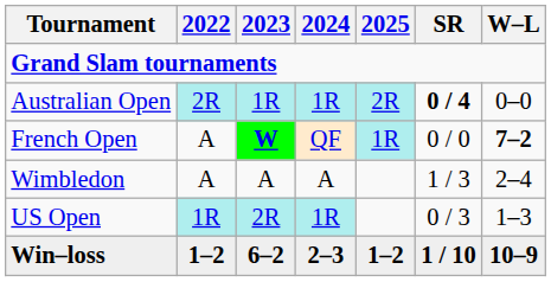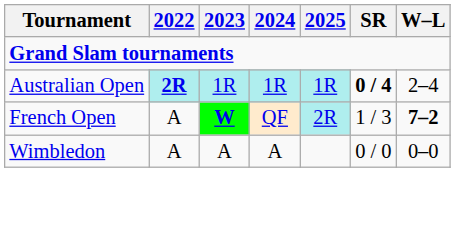Australian Open | 2022: normal -> bold
Australian Open | 2025: 2R -> 1R
Australian Open | W–L: 0–0 -> 2–4
French Open | 2025: 1R -> 2R
French Open | SR: 0 / 0 -> 1 / 3
Wimbledon | SR: 1 / 3 -> 0 / 0
Wimbledon | W–L: 2–4 -> 0–0
- row: US Open | 1R | 2R | 1R | 0 / 3 | 1–3
- row: Win–loss | 1–2 | 6–2 | 2–3 | 1–2 | 1 / 10 | 10–9
